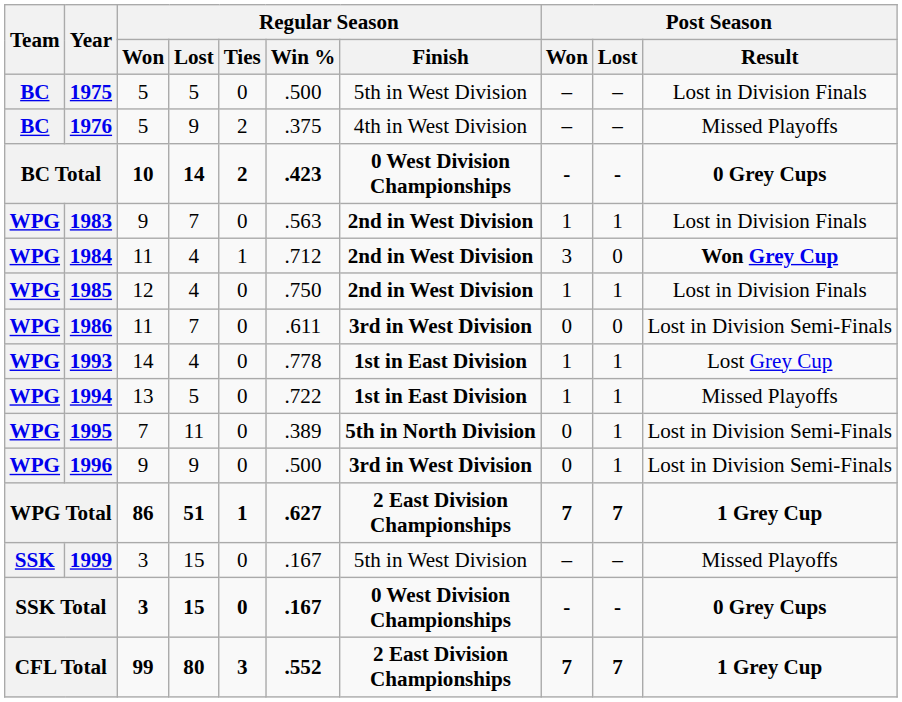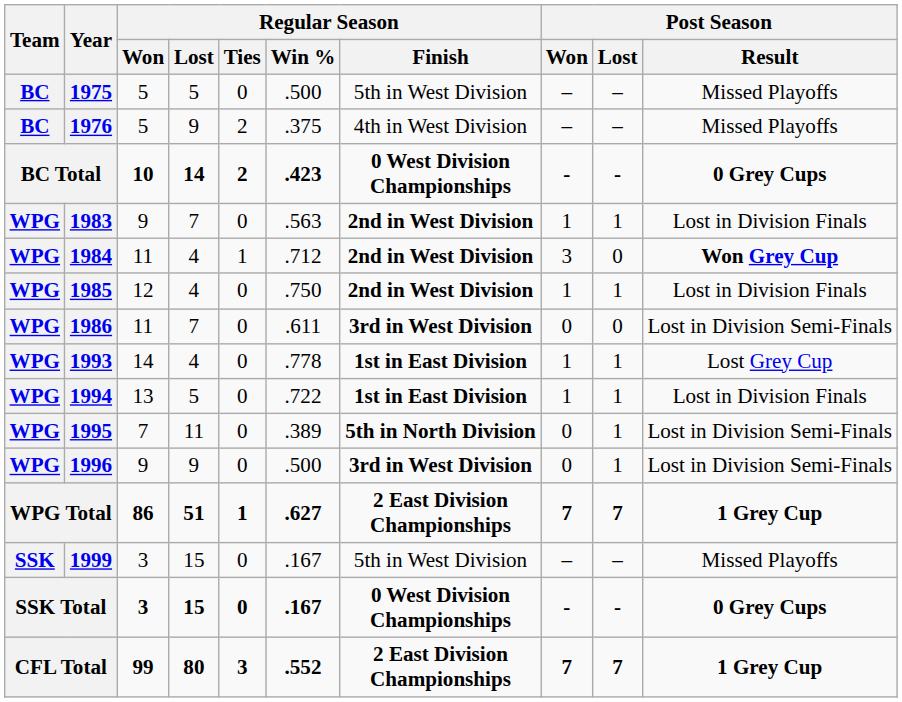1975 | Post Season / Result: Lost in Division Finals -> Missed Playoffs
1994 | Post Season / Result: Missed Playoffs -> Lost in Division Finals
